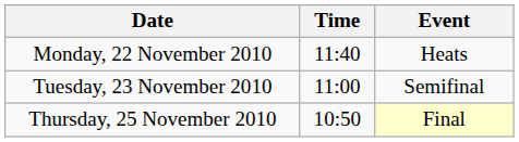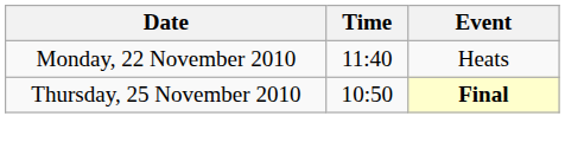- row: Tuesday, 23 November 2010 | 11:00 | Semifinal
Thursday, 25 November 2010 | Event: normal -> bold
